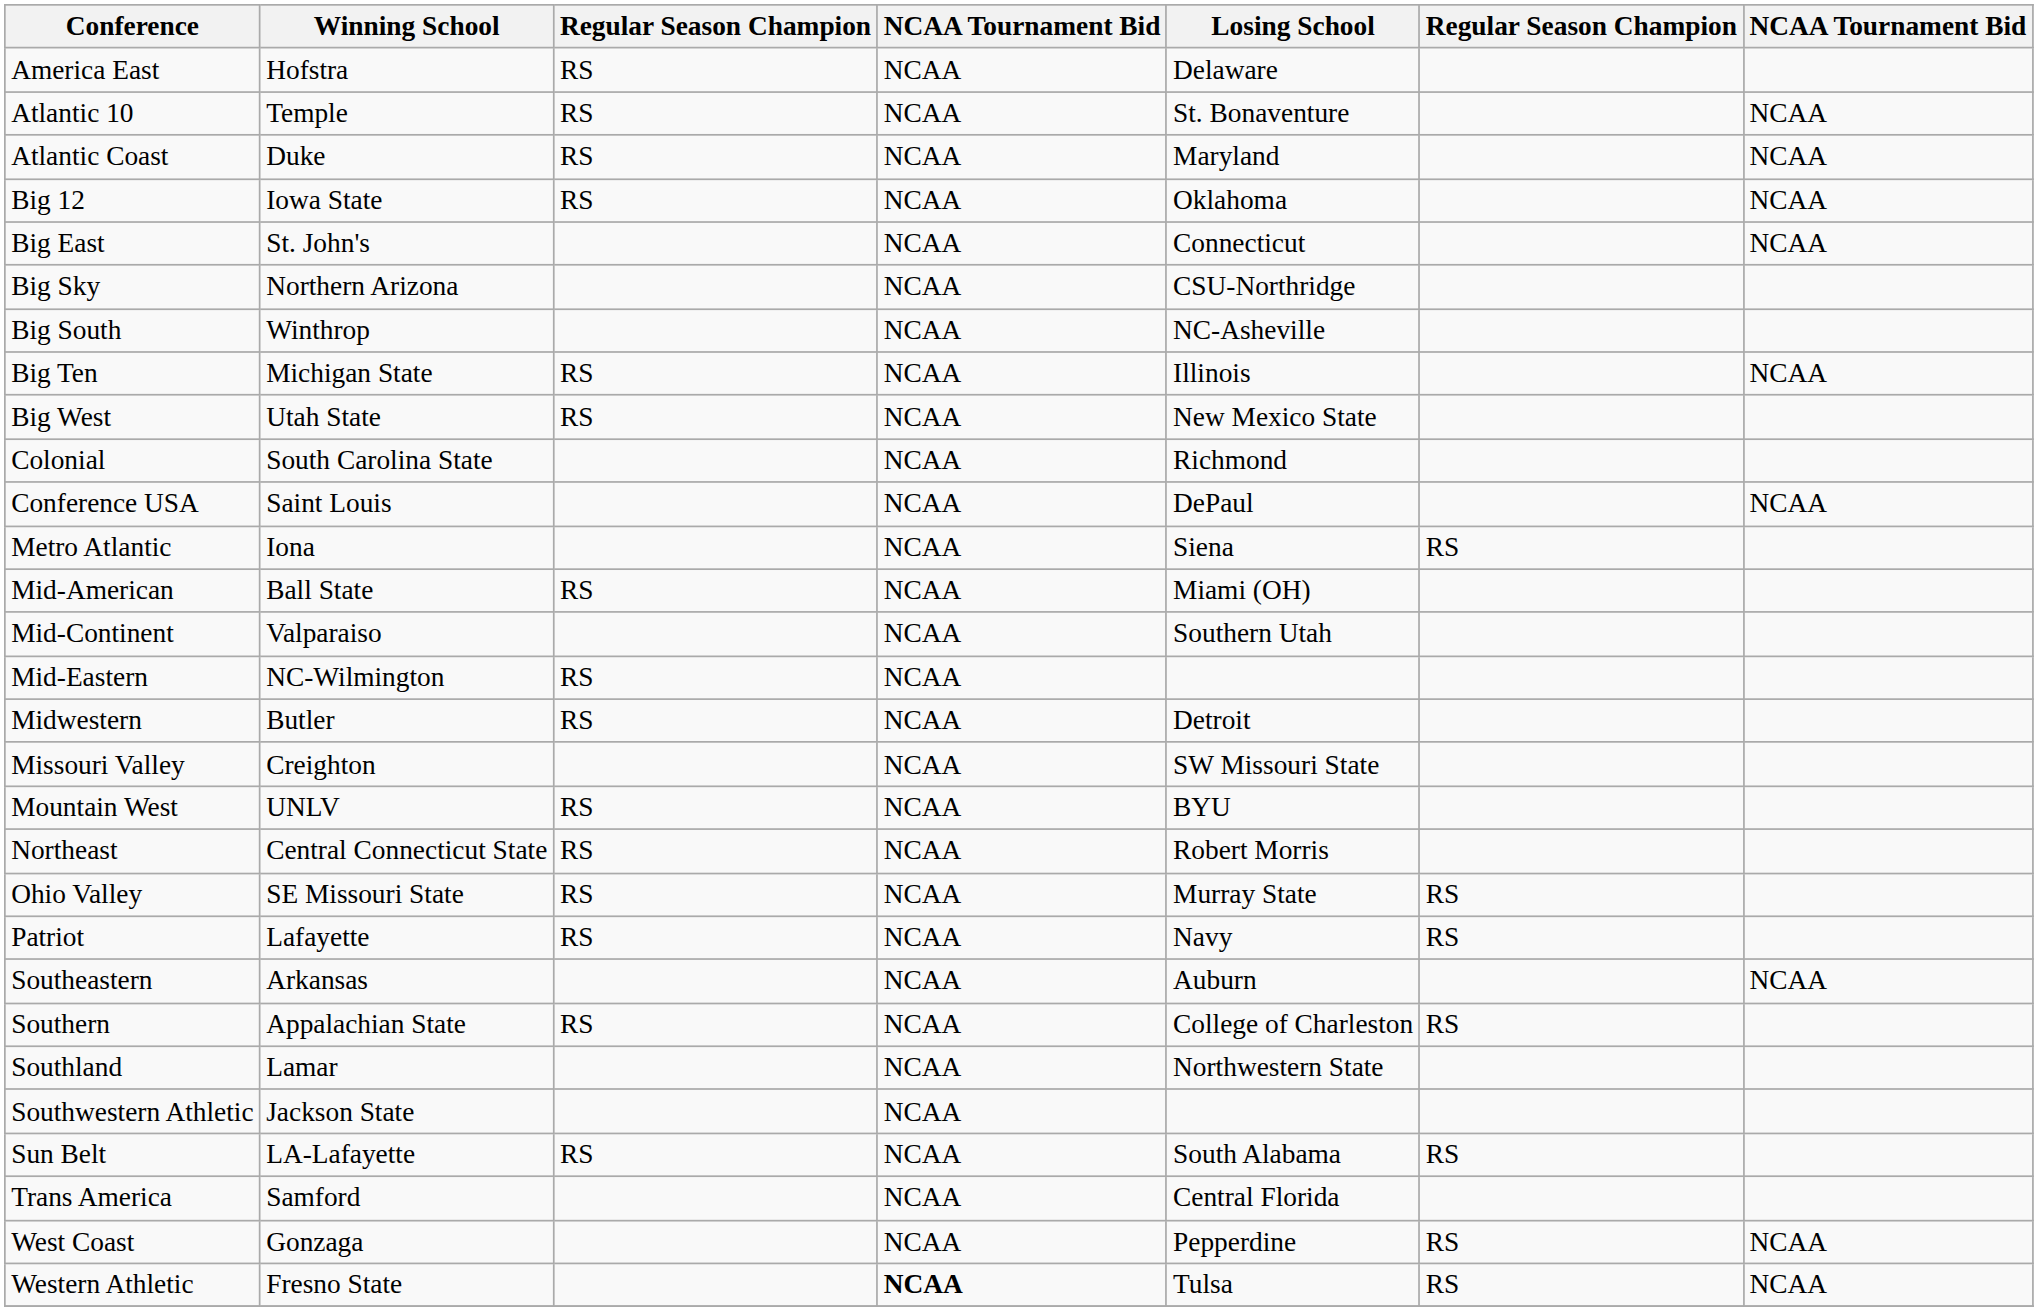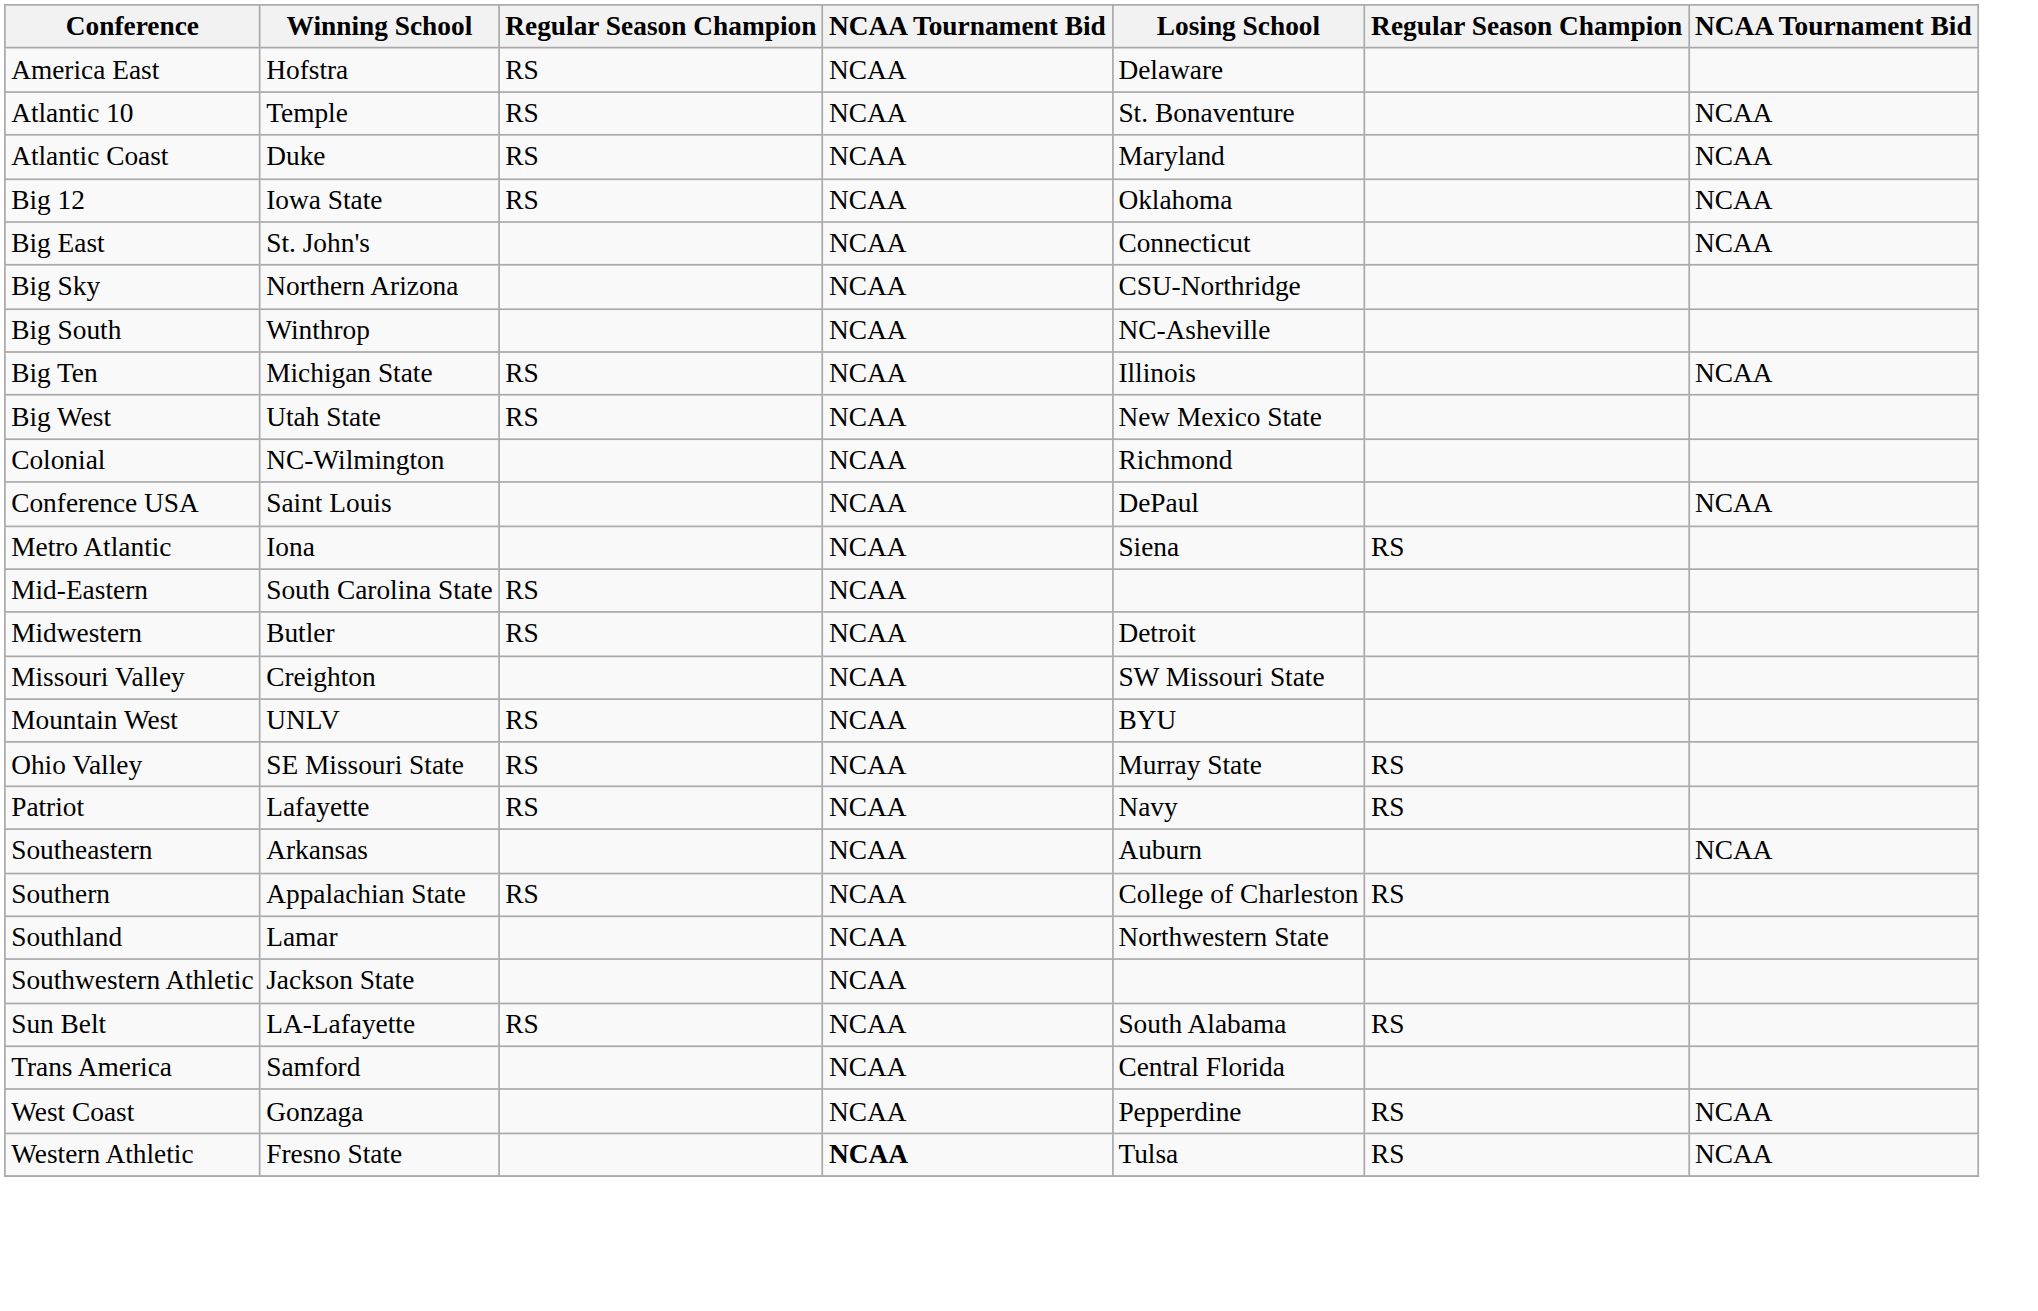Colonial | Winning School: South Carolina State -> NC-Wilmington
- row: Mid-American | Ball State | RS | NCAA | Miami (OH)
- row: Mid-Continent | Valparaiso | NCAA | Southern Utah
Mid-Eastern | Winning School: NC-Wilmington -> South Carolina State
- row: Northeast | Central Connecticut State | RS | NCAA | Robert Morris
